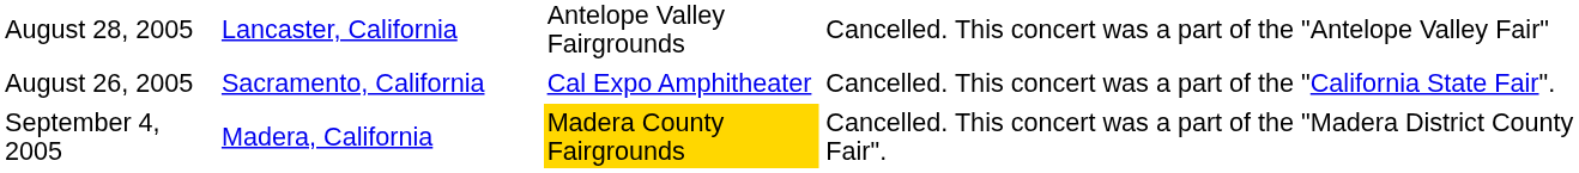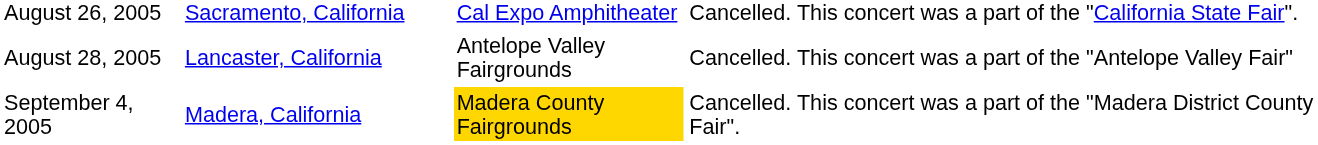rows swapped: August 26, 2005 <-> August 28, 2005
